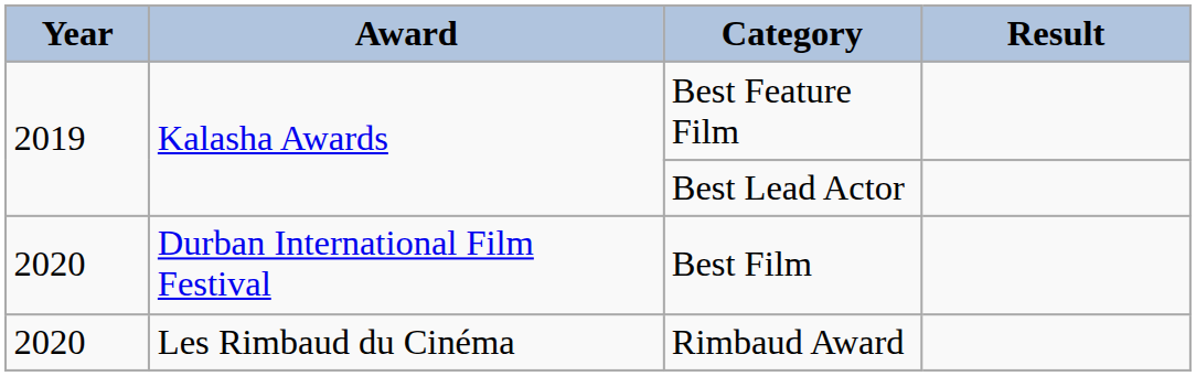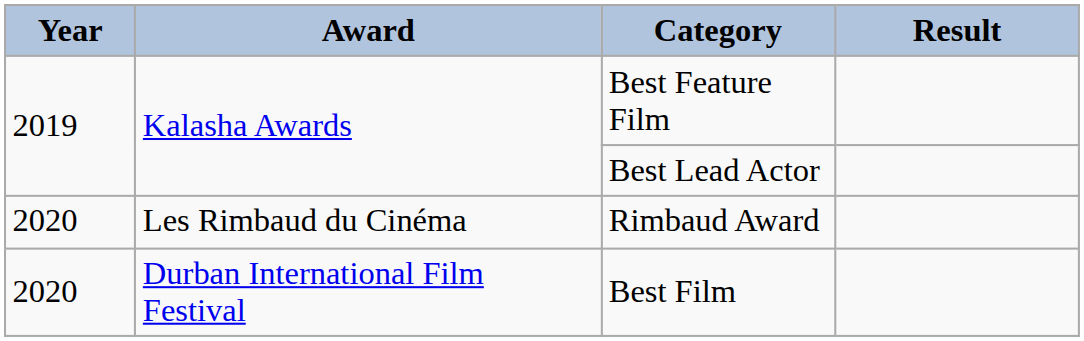rows swapped: Best Film <-> Rimbaud Award
